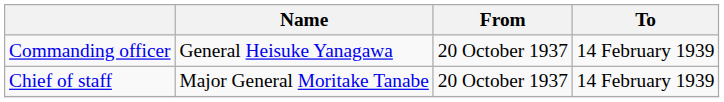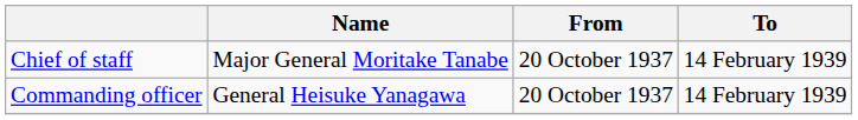rows swapped: Commanding officer <-> Chief of staff
